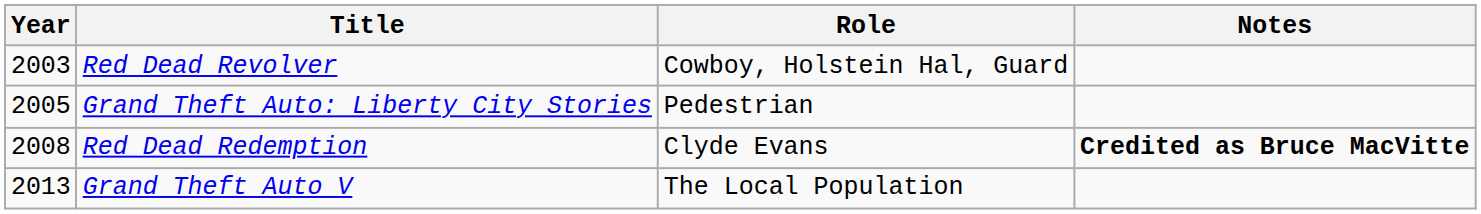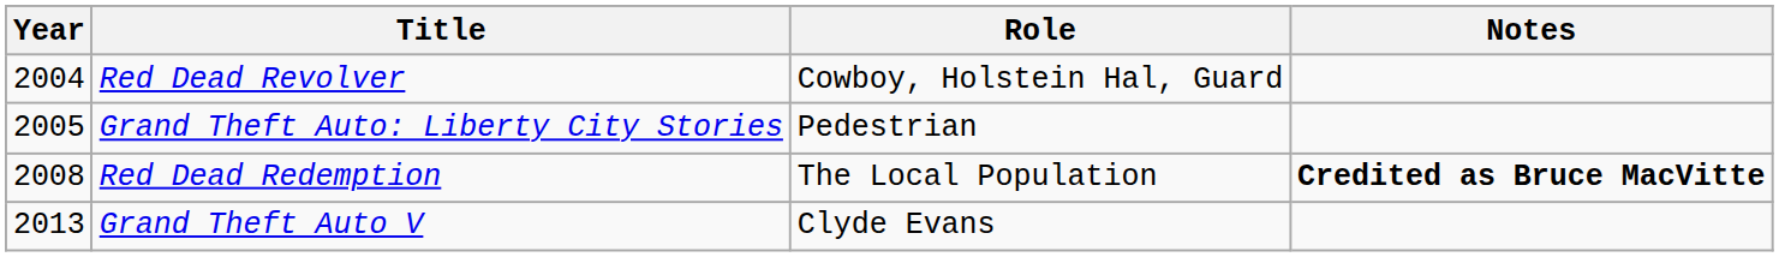Red Dead Revolver | Year: 2003 -> 2004
Red Dead Redemption | Role: Clyde Evans -> The Local Population
Grand Theft Auto V | Role: The Local Population -> Clyde Evans
